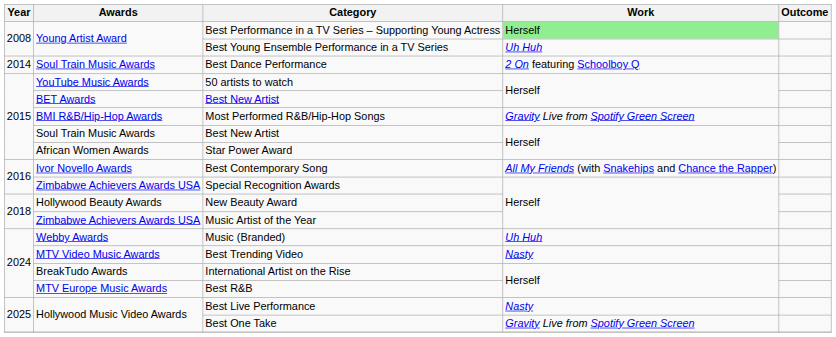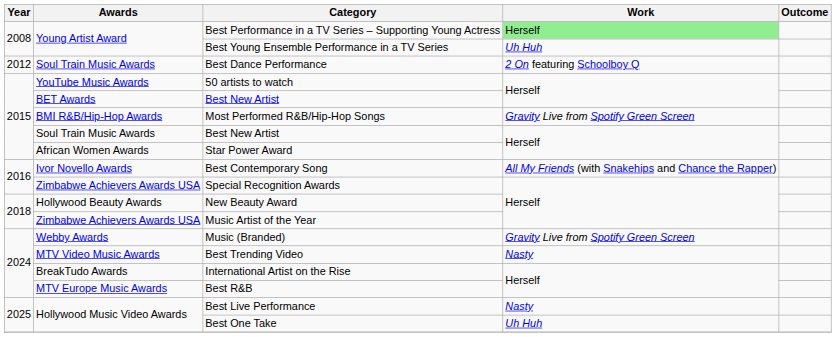Best Dance Performance | Year: 2014 -> 2012
Music (Branded) | Work: Uh Huh -> Gravity Live from Spotify Green Screen
Best One Take | Work: Gravity Live from Spotify Green Screen -> Uh Huh
